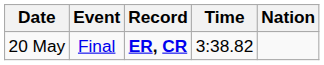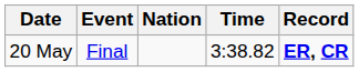columns swapped: Nation <-> Record
